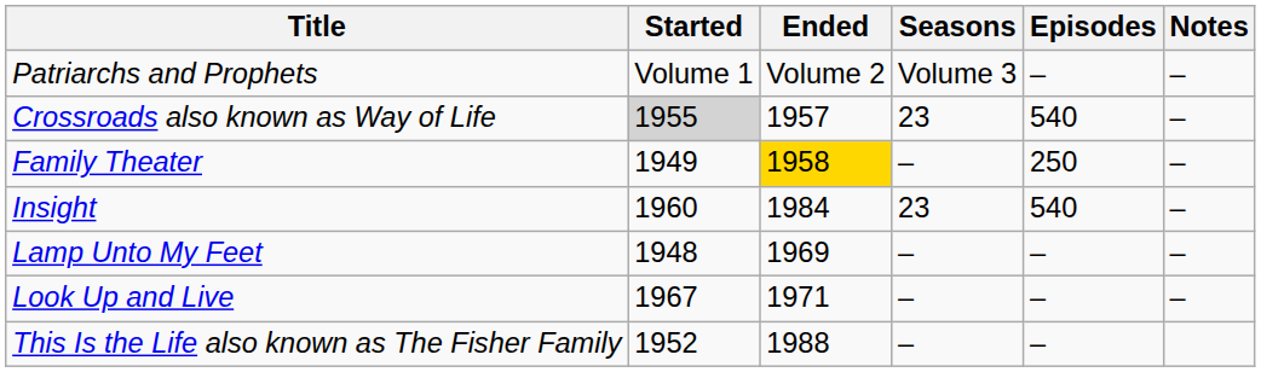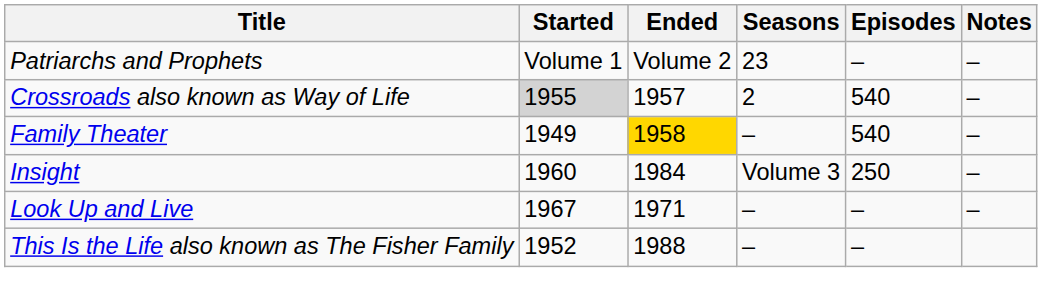Patriarchs and Prophets | Seasons: Volume 3 -> 23
Crossroads also known as Way of Life | Seasons: 23 -> 2
Family Theater | Episodes: 250 -> 540
Insight | Seasons: 23 -> Volume 3
Insight | Episodes: 540 -> 250
- row: Lamp Unto My Feet | 1948 | 1969 | – | – | –
